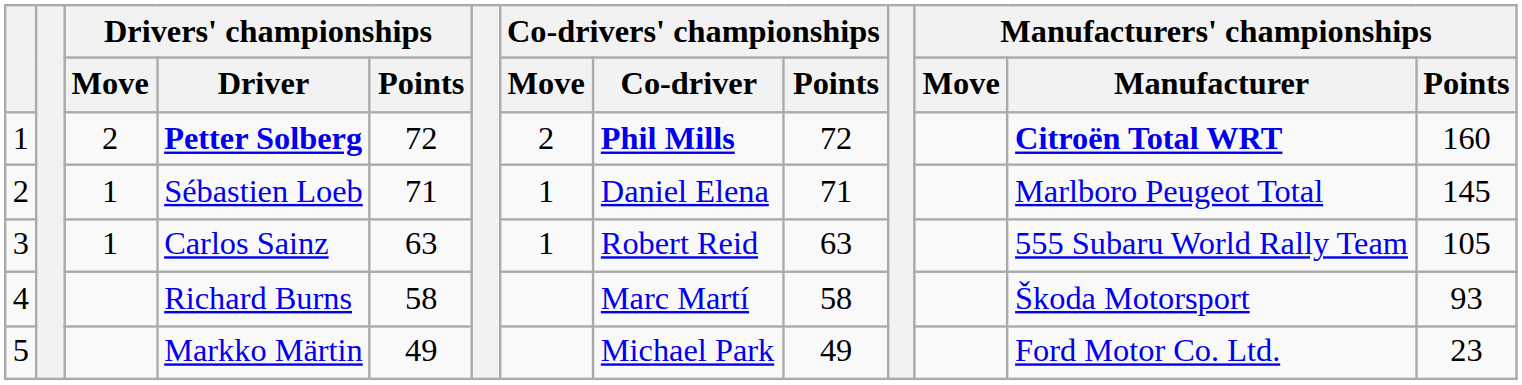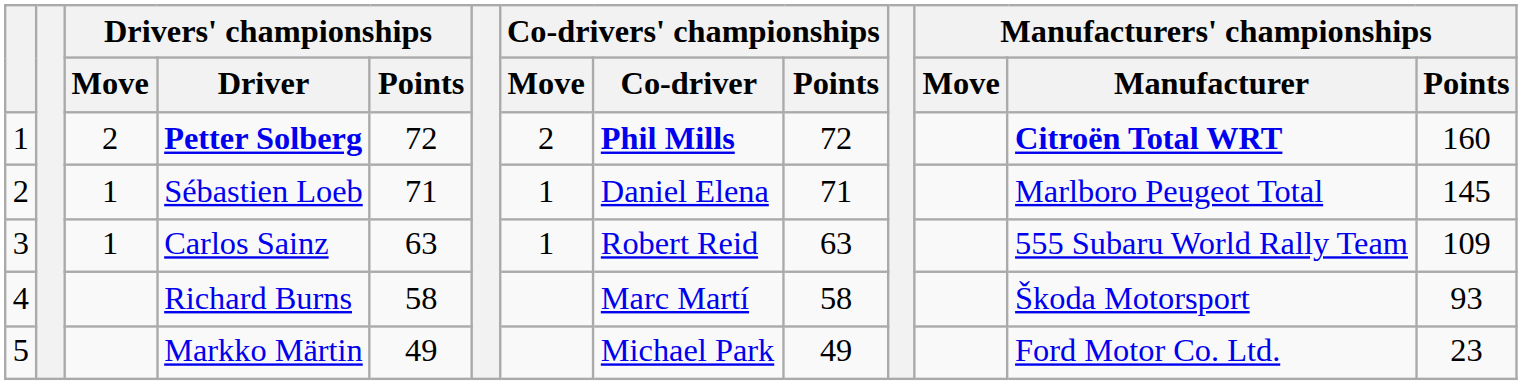Carlos Sainz | Manufacturers' championships / Points: 105 -> 109
